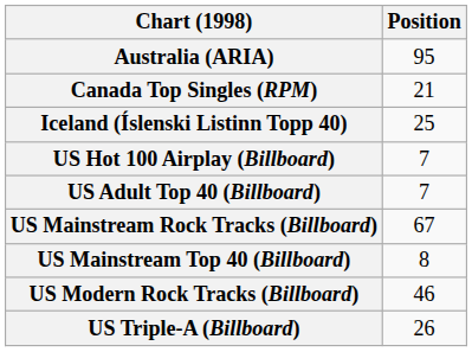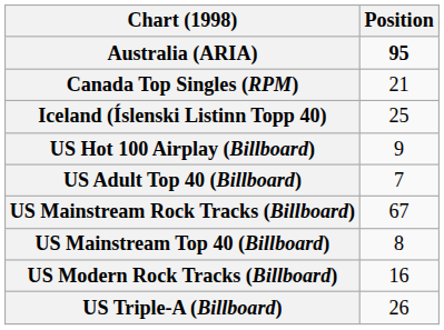Australia (ARIA) | Position: normal -> bold
US Hot 100 Airplay (Billboard) | Position: 7 -> 9
US Modern Rock Tracks (Billboard) | Position: 46 -> 16
